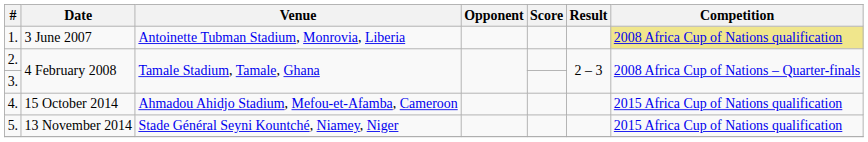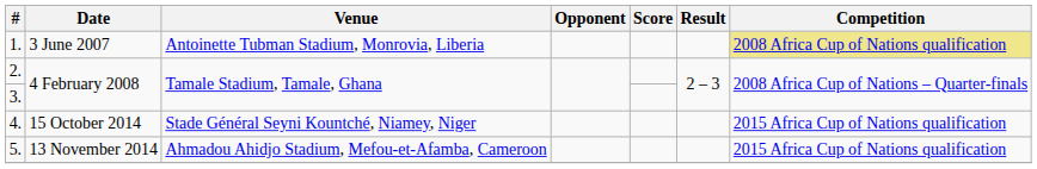4. | Venue: Ahmadou Ahidjo Stadium, Mefou-et-Afamba, Cameroon -> Stade Général Seyni Kountché, Niamey, Niger
5. | Venue: Stade Général Seyni Kountché, Niamey, Niger -> Ahmadou Ahidjo Stadium, Mefou-et-Afamba, Cameroon
